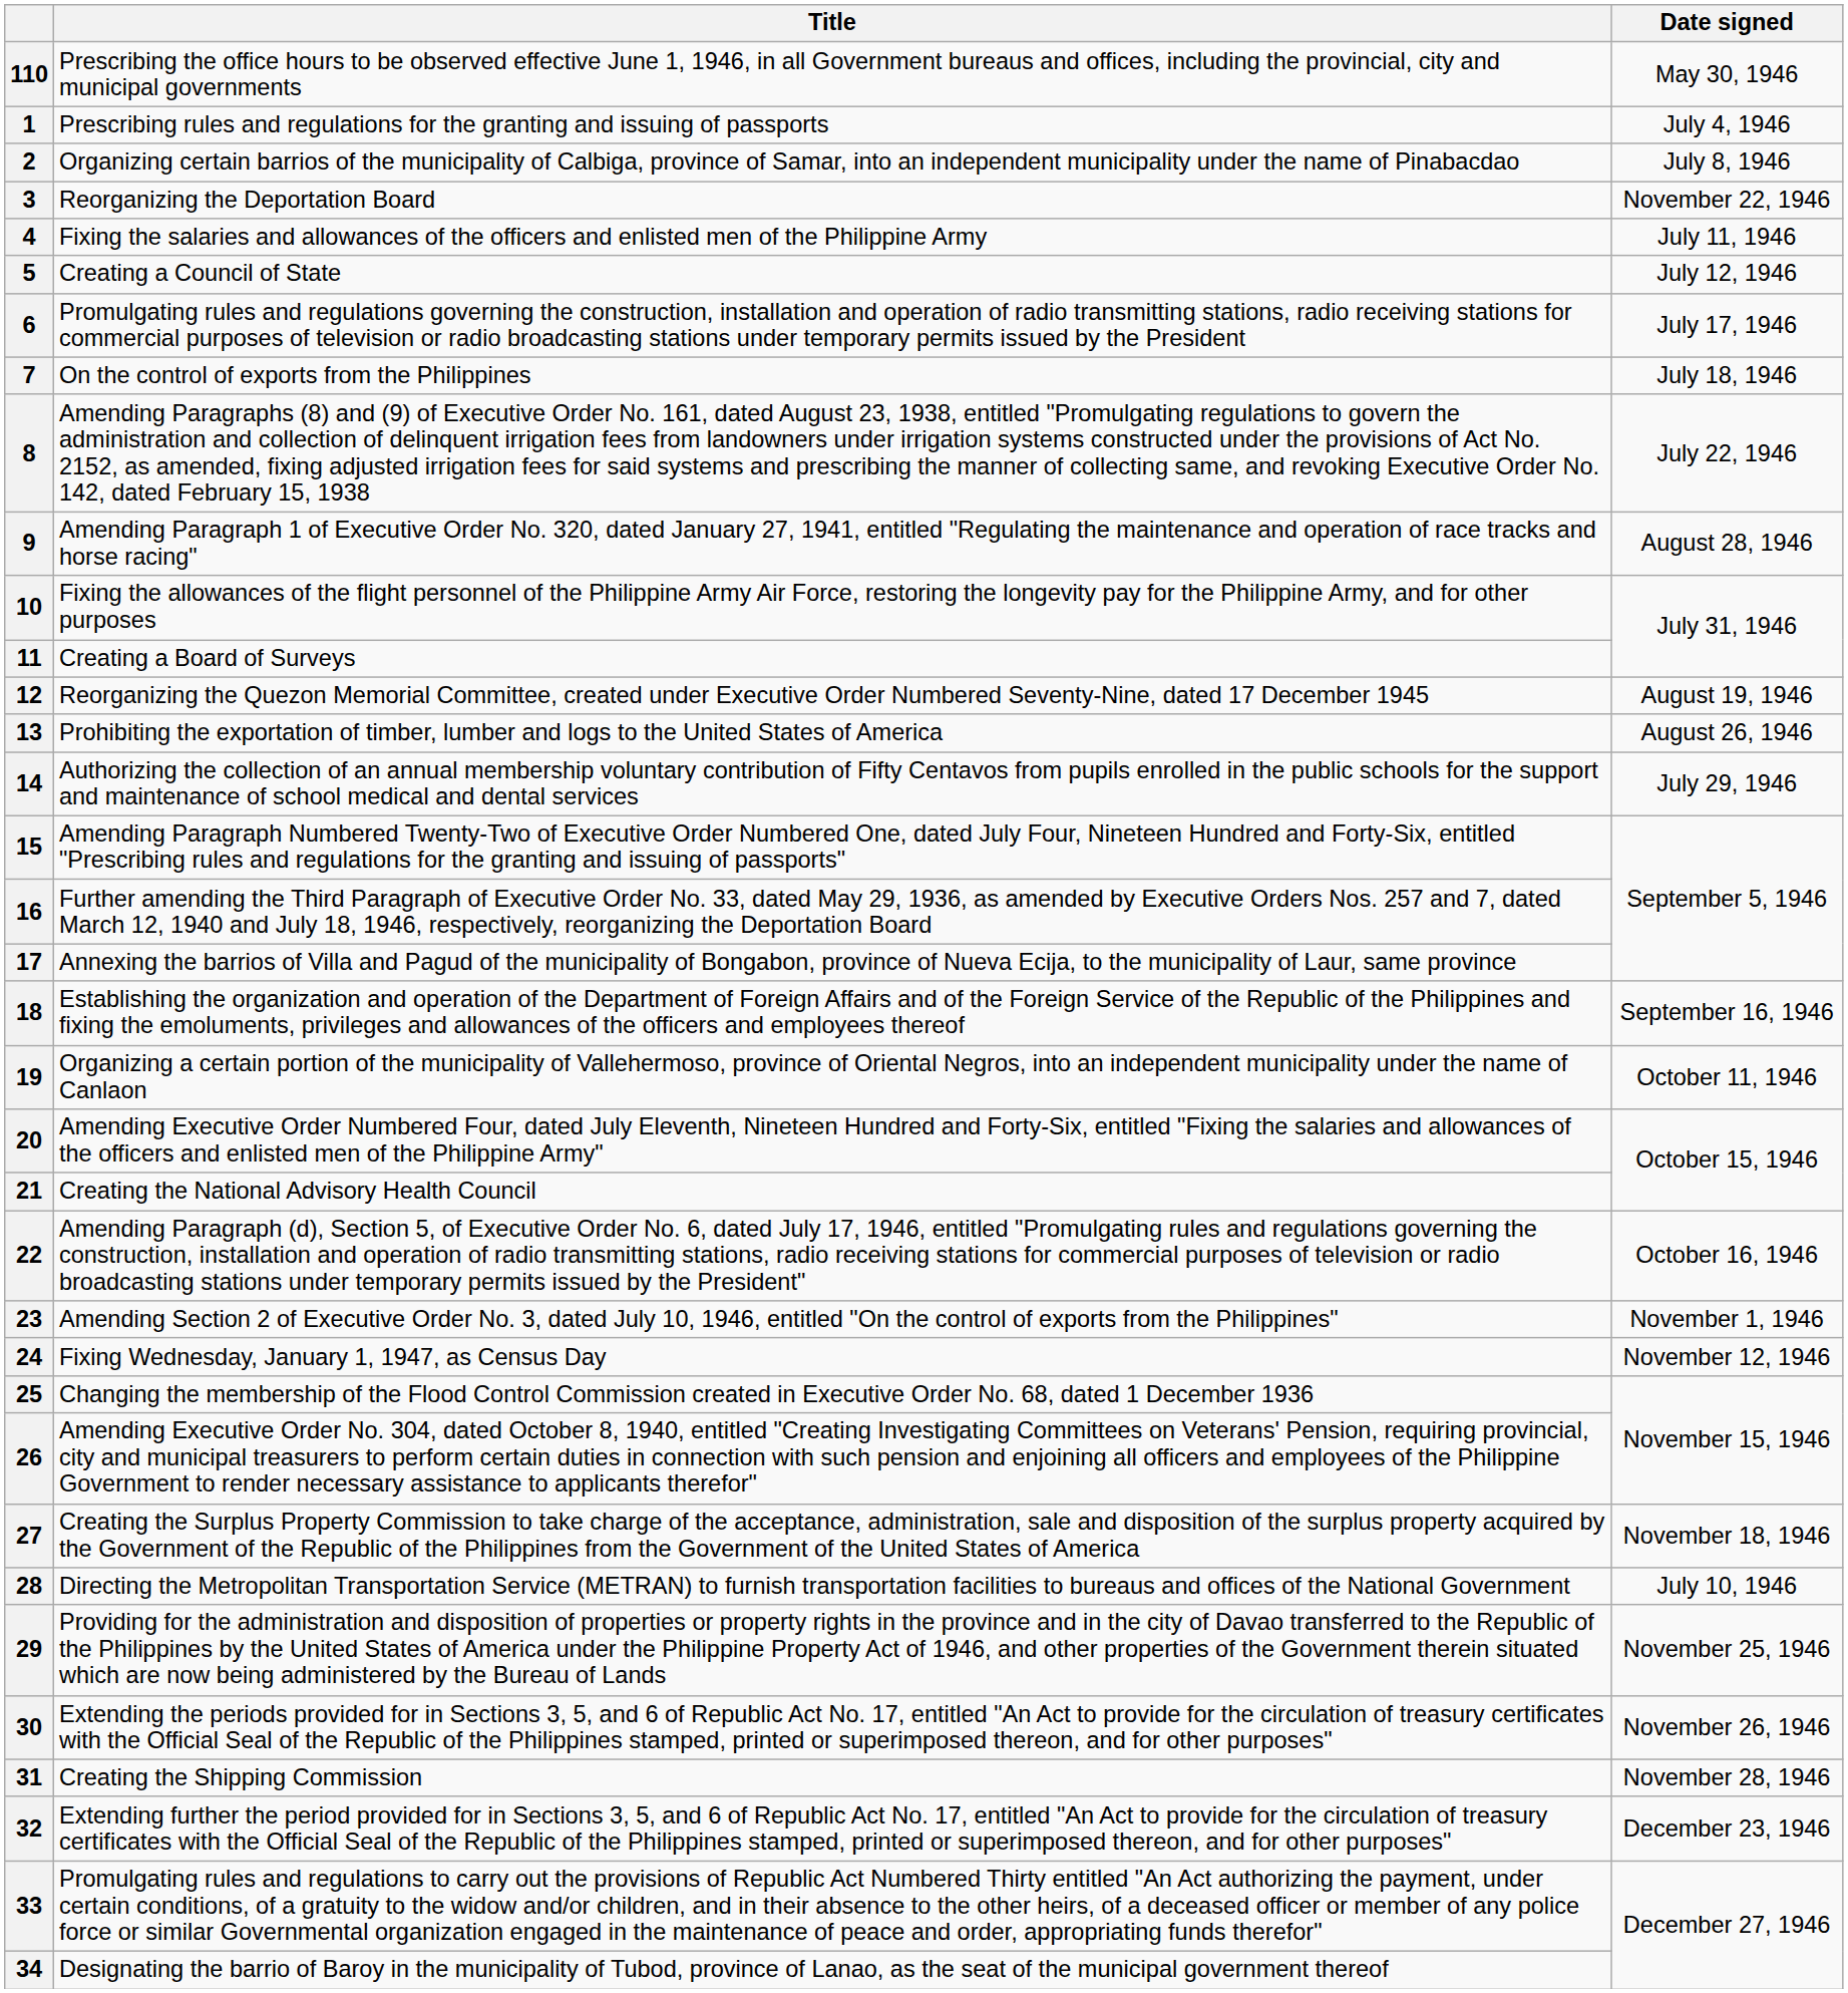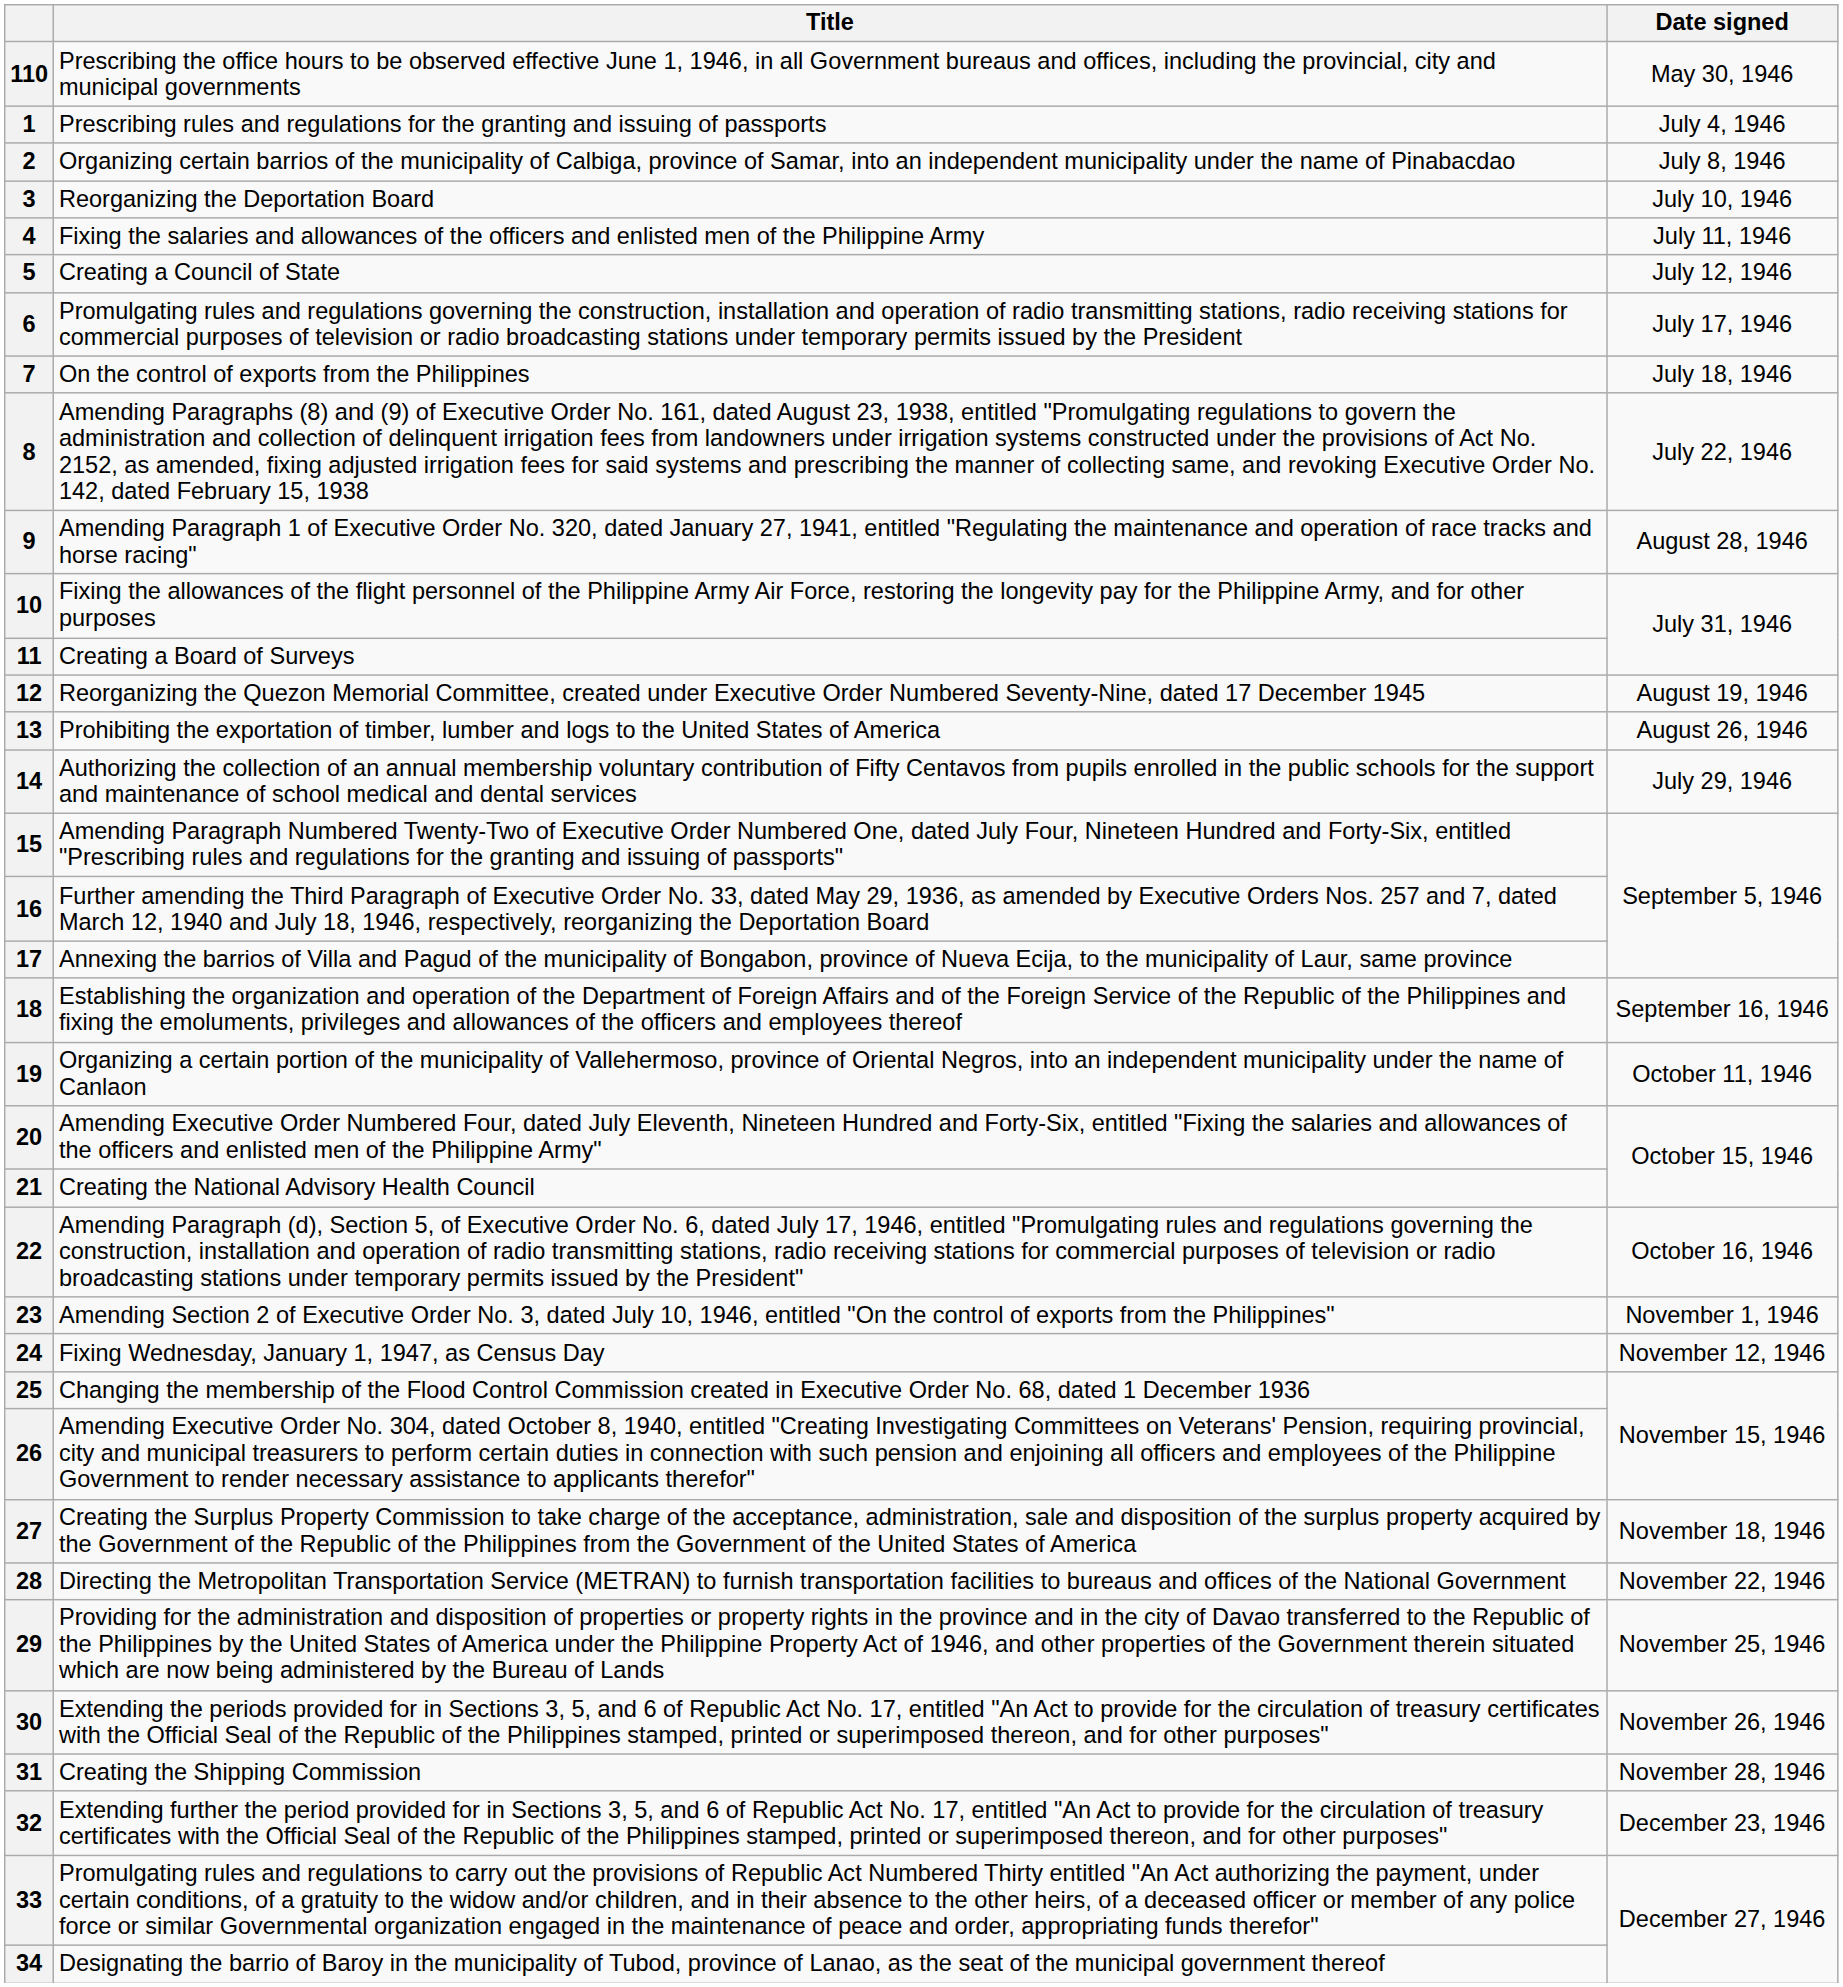3 | Date signed: November 22, 1946 -> July 10, 1946
28 | Date signed: July 10, 1946 -> November 22, 1946
